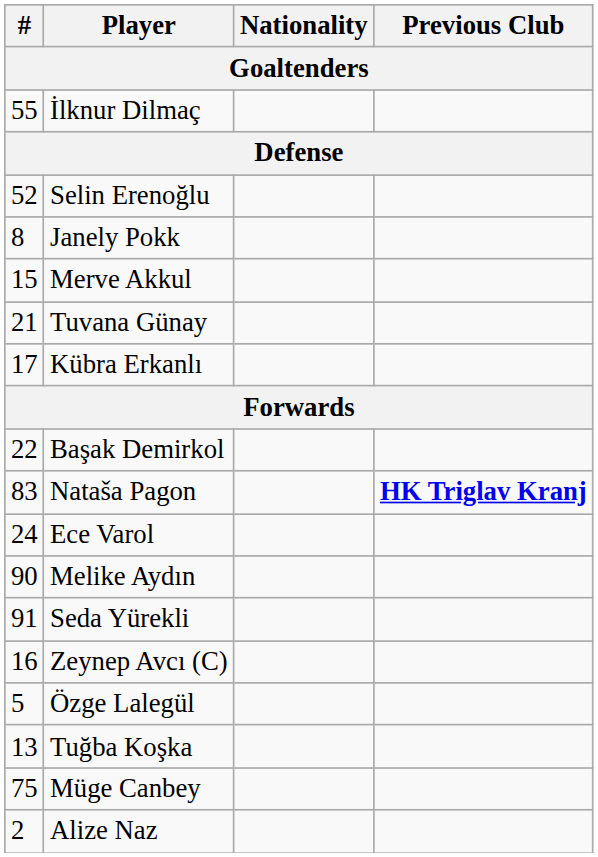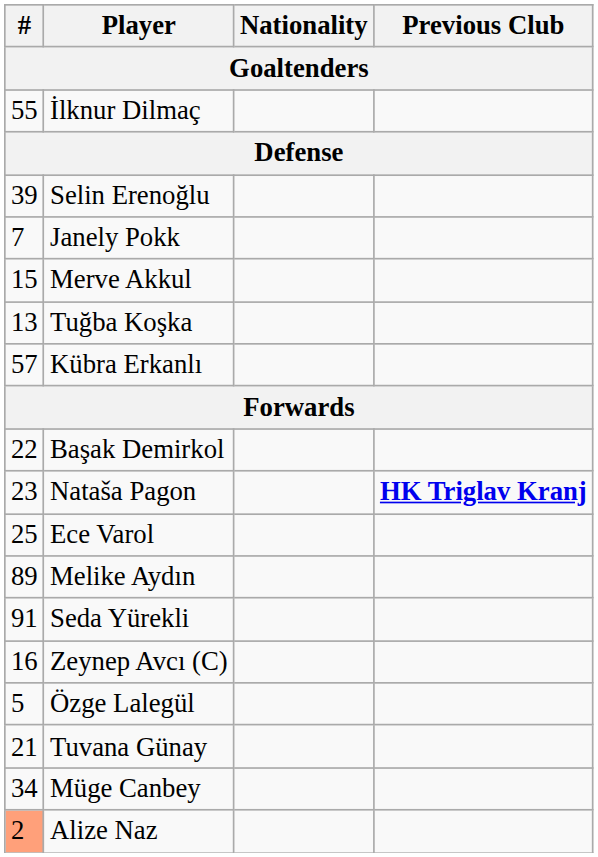Selin Erenoğlu | #: 52 -> 39
Janely Pokk | #: 8 -> 7
rows swapped: Tuvana Günay <-> Tuğba Koşka
Kübra Erkanlı | #: 17 -> 57
Nataša Pagon | #: 83 -> 23
Ece Varol | #: 24 -> 25
Melike Aydın | #: 90 -> 89
Müge Canbey | #: 75 -> 34
Alize Naz | #: no background -> lightsalmon background
